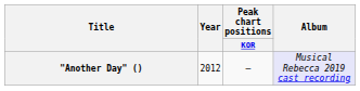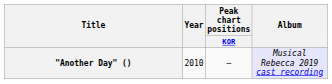"Another Day" () | Year: 2012 -> 2010
